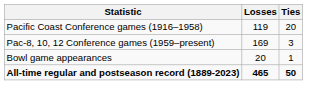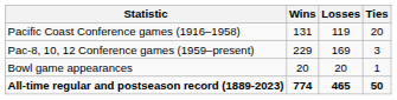+ column: Wins | 131 | 229 | 20 | 774
